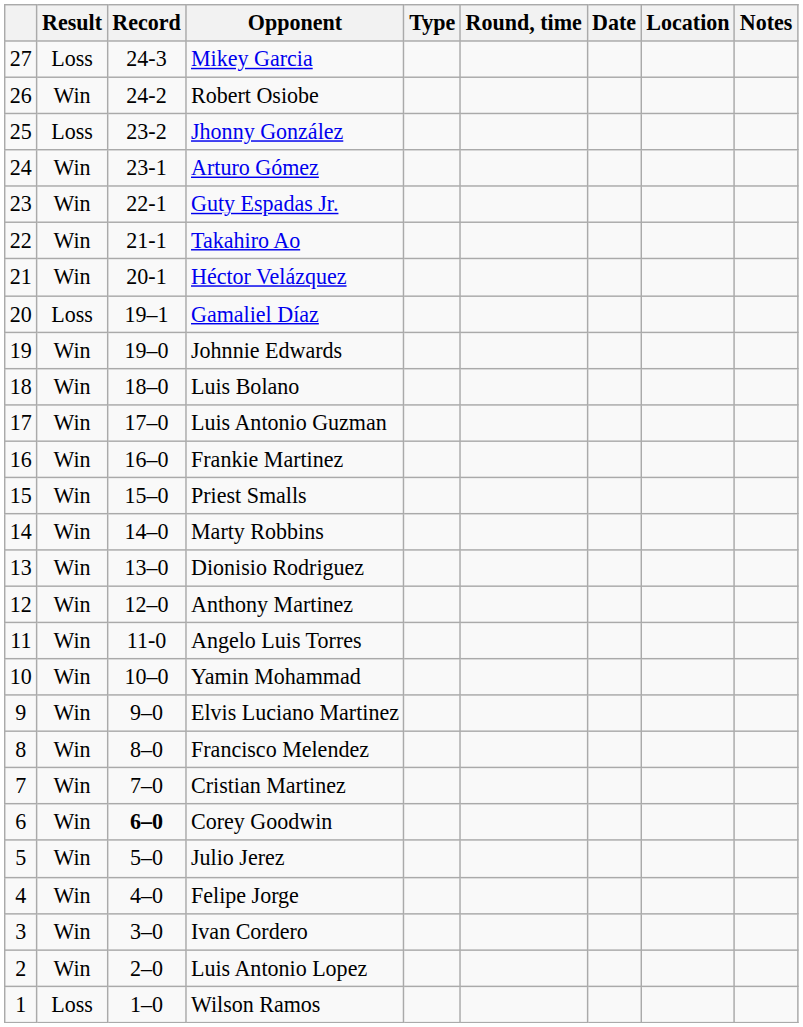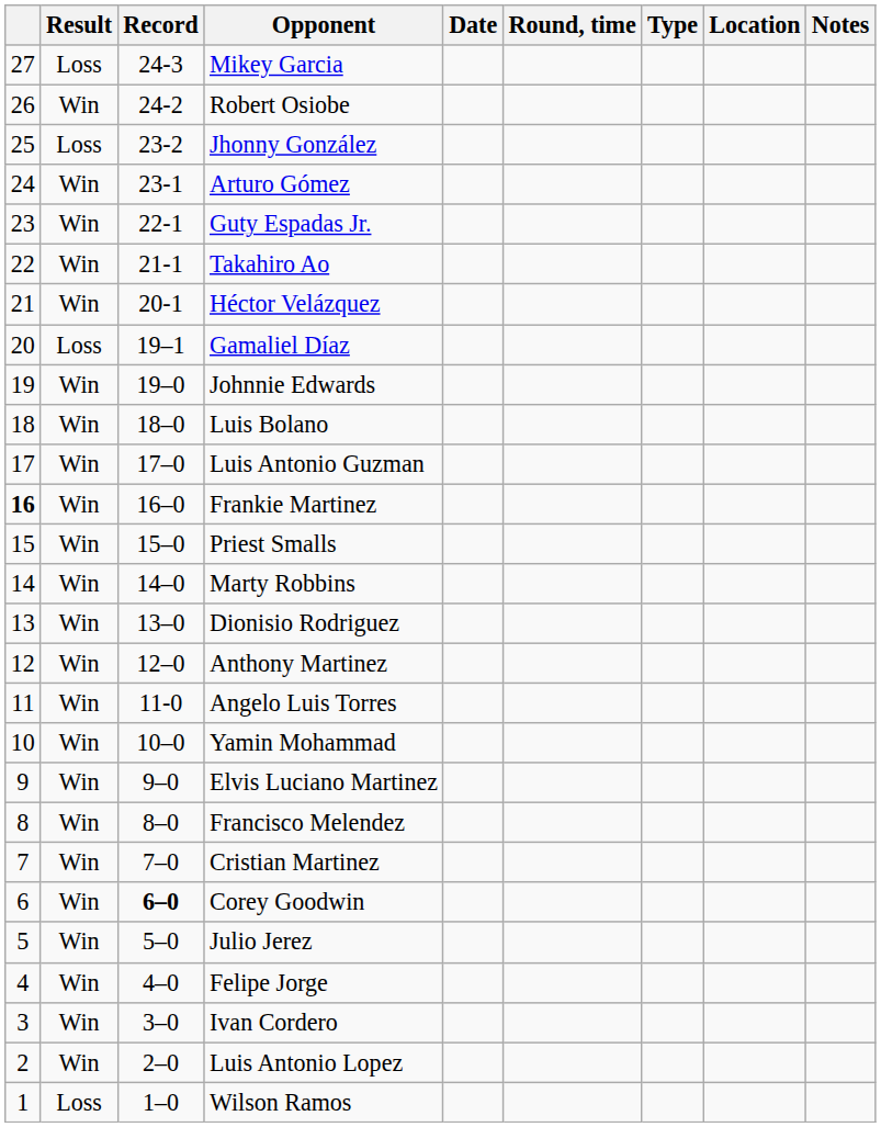columns swapped: Type <-> Date
Frankie Martinez | column 1: normal -> bold
